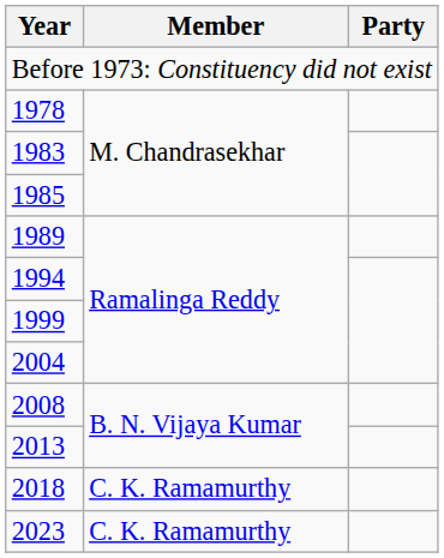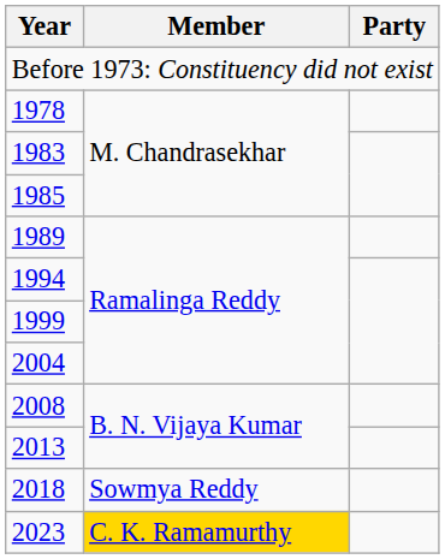2018 | Member: C. K. Ramamurthy -> Sowmya Reddy
2023 | Member: no background -> gold background
